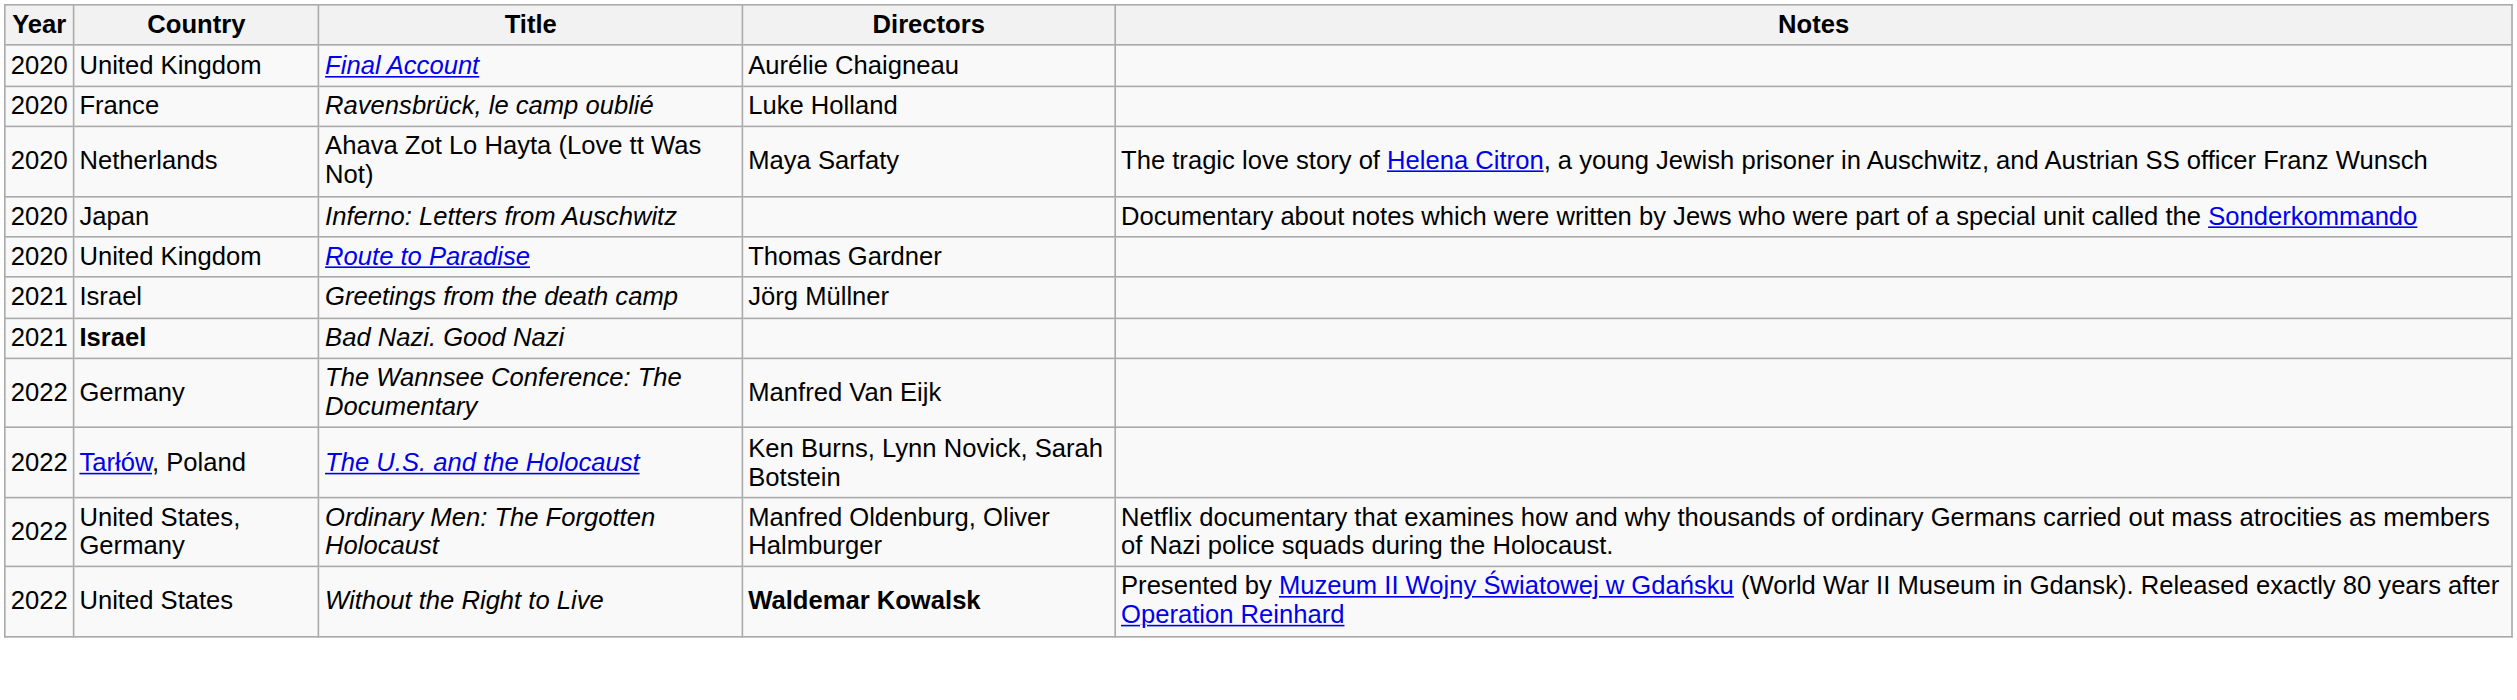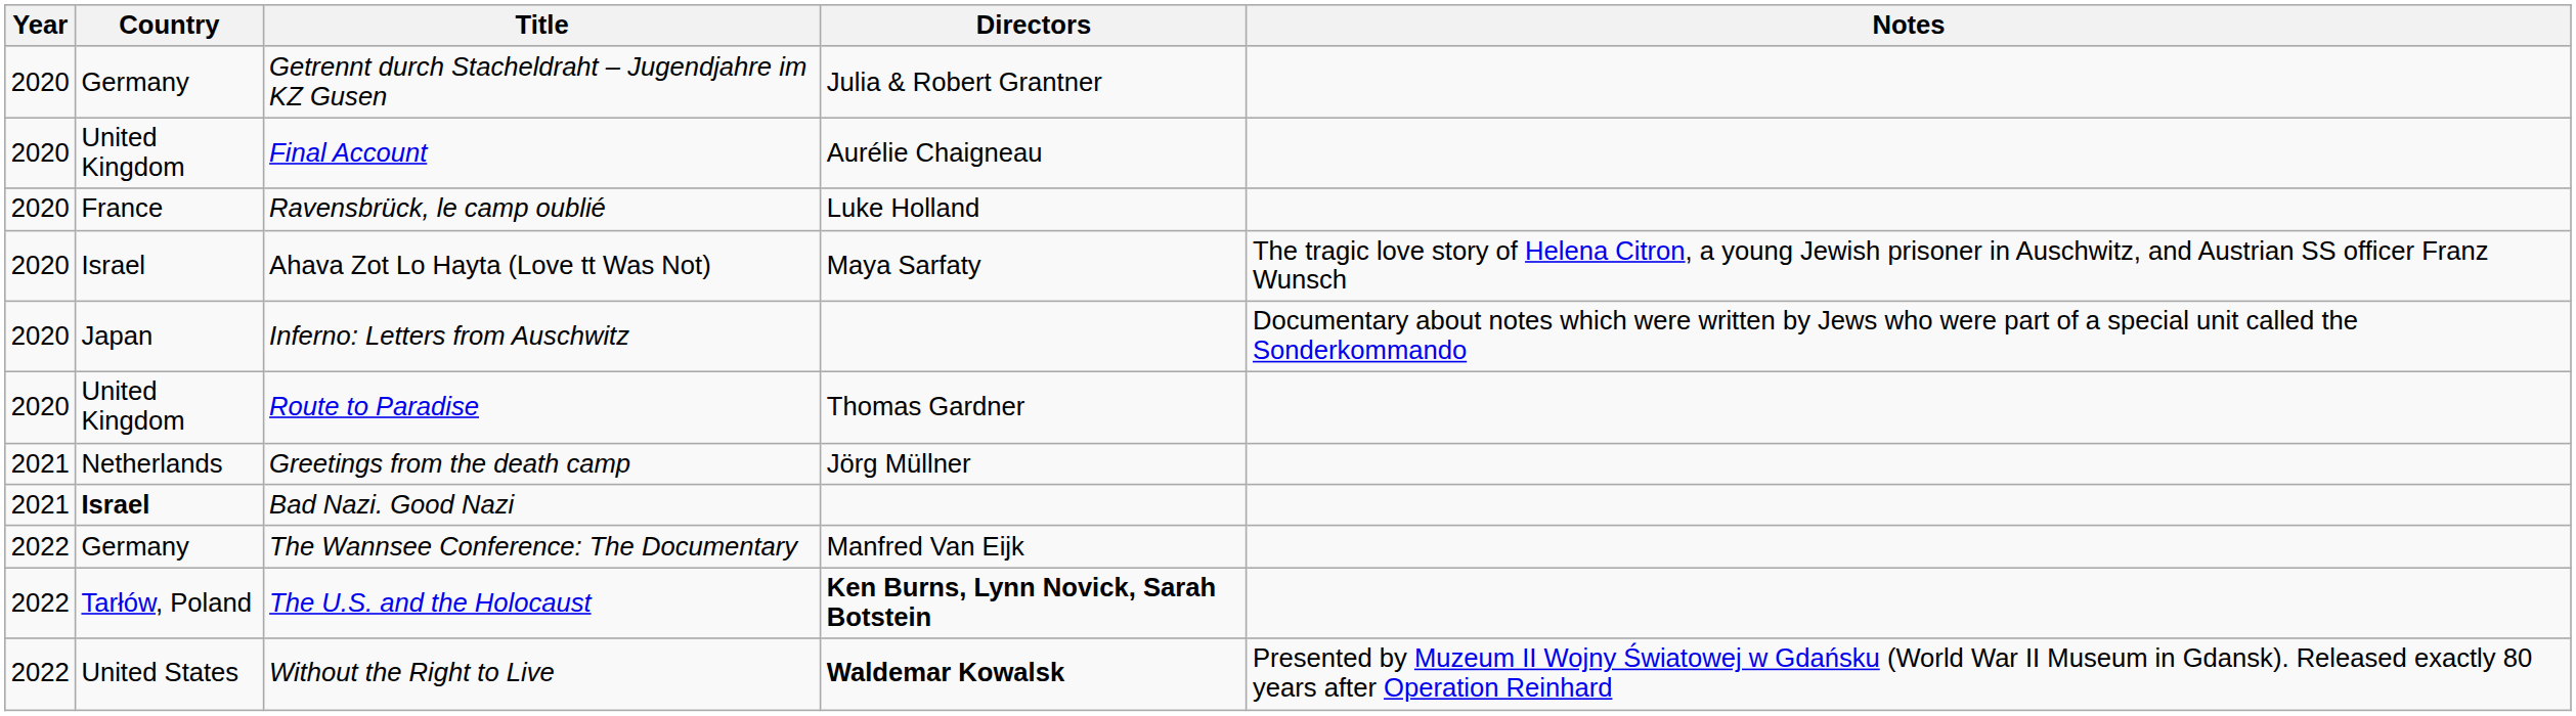+ row: 2020 | Germany | Getrennt durch Stacheldraht – Jugendjahre im KZ Gusen | Julia & Robert Grantner
Ahava Zot Lo Hayta (Love tt Was Not) | Country: Netherlands -> Israel
Greetings from the death camp | Country: Israel -> Netherlands
The U.S. and the Holocaust | Directors: normal -> bold
- row: 2022 | United States, Germany | Ordinary Men: The Forgotten Holocaust | Manfred Oldenburg, Oliver Halmburger | Netflix documentary that examines how and why thousands of ordinary Germans carried out mass atrocities as members of Nazi police squads during the Holocaust.
